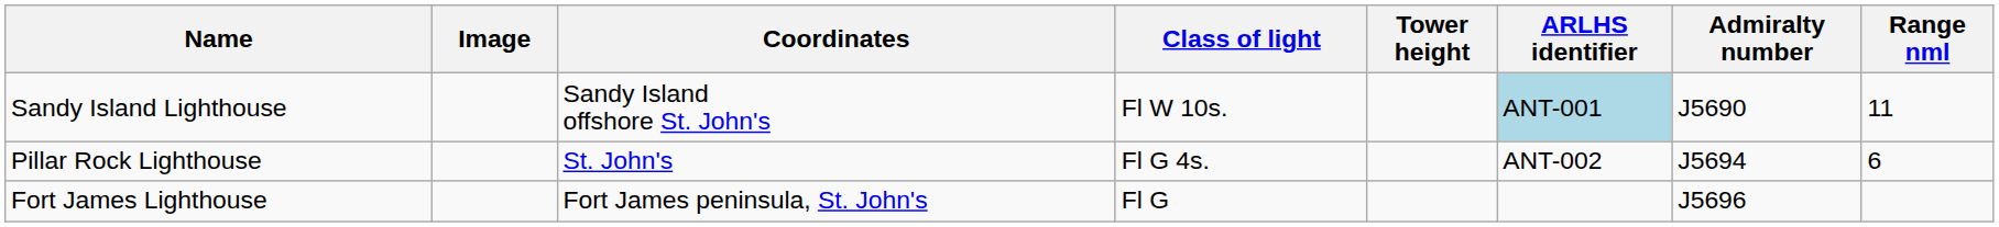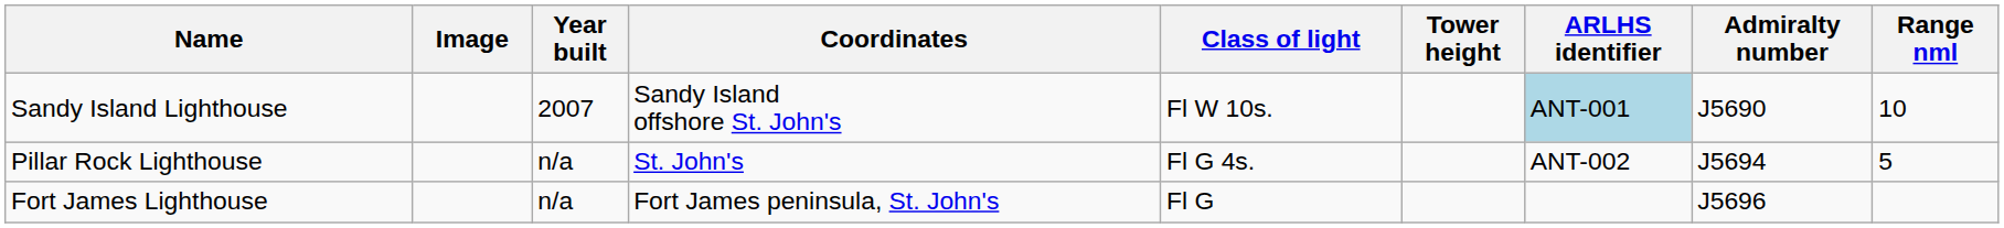+ column: Year built | 2007 | n/a | n/a
Sandy Island Lighthouse | Range nml: 11 -> 10
Pillar Rock Lighthouse | Range nml: 6 -> 5
